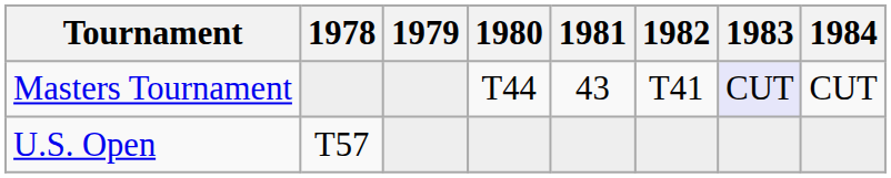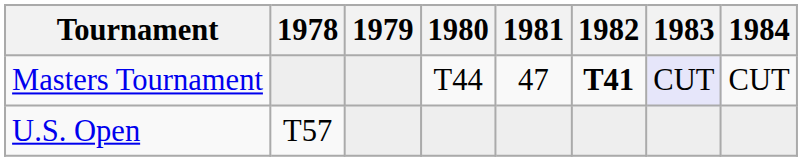Masters Tournament | 1981: 43 -> 47
Masters Tournament | 1982: normal -> bold
